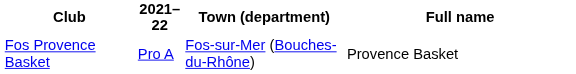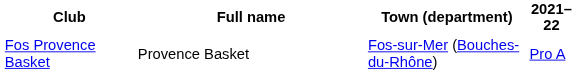columns swapped: Full name <-> 2021–22
